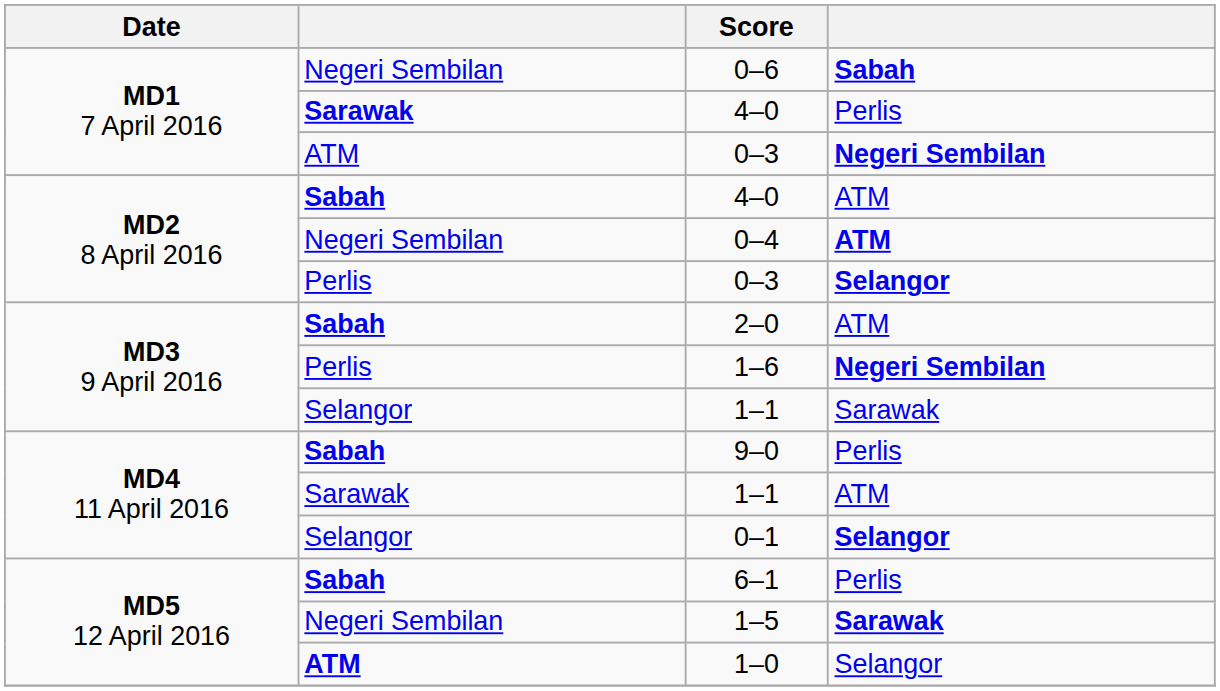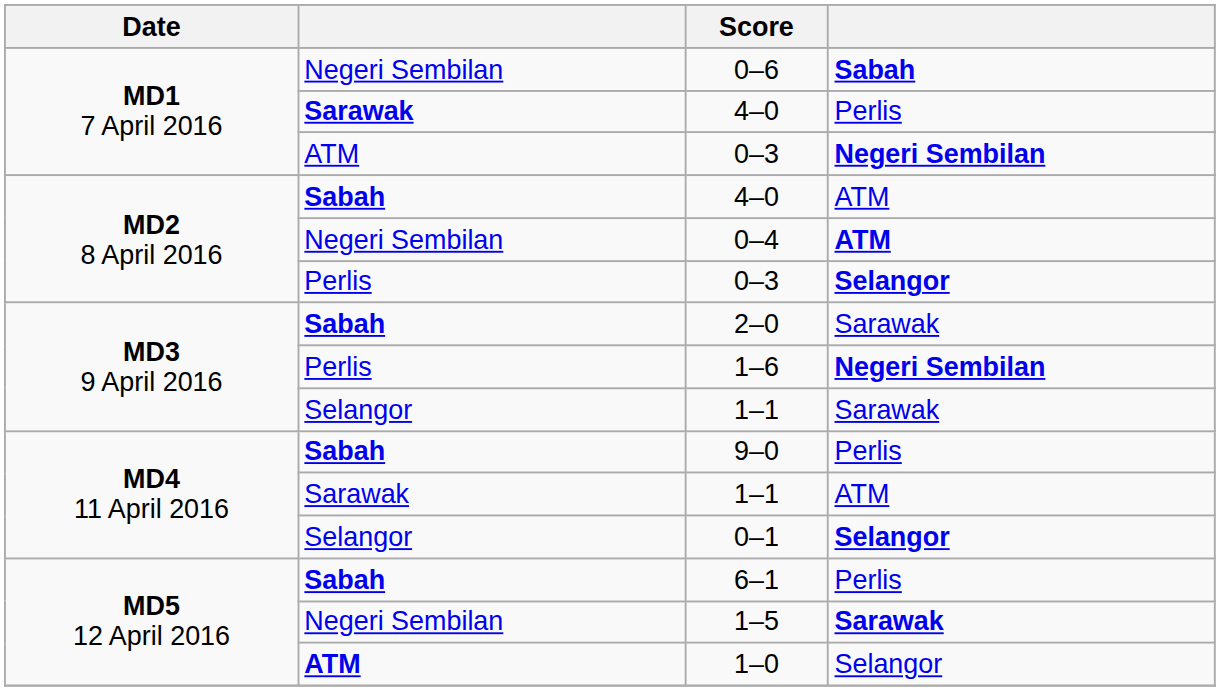2–0 | column 4: ATM -> Sarawak
